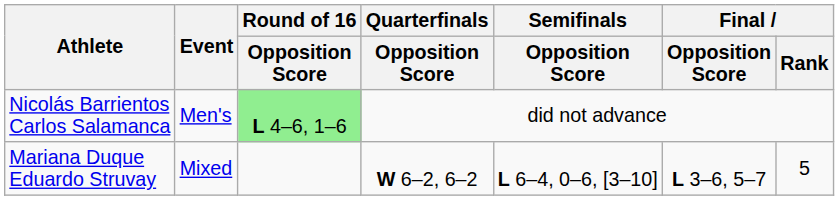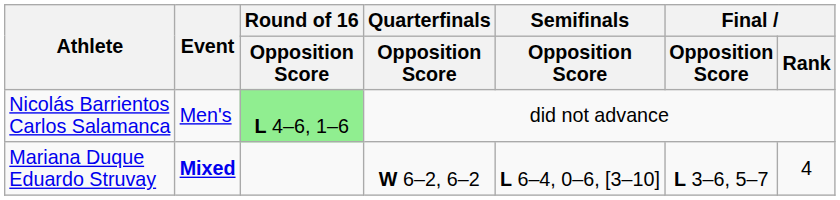Mariana Duque Eduardo Struvay | Event: normal -> bold
Mariana Duque Eduardo Struvay | Final / Rank: 5 -> 4
